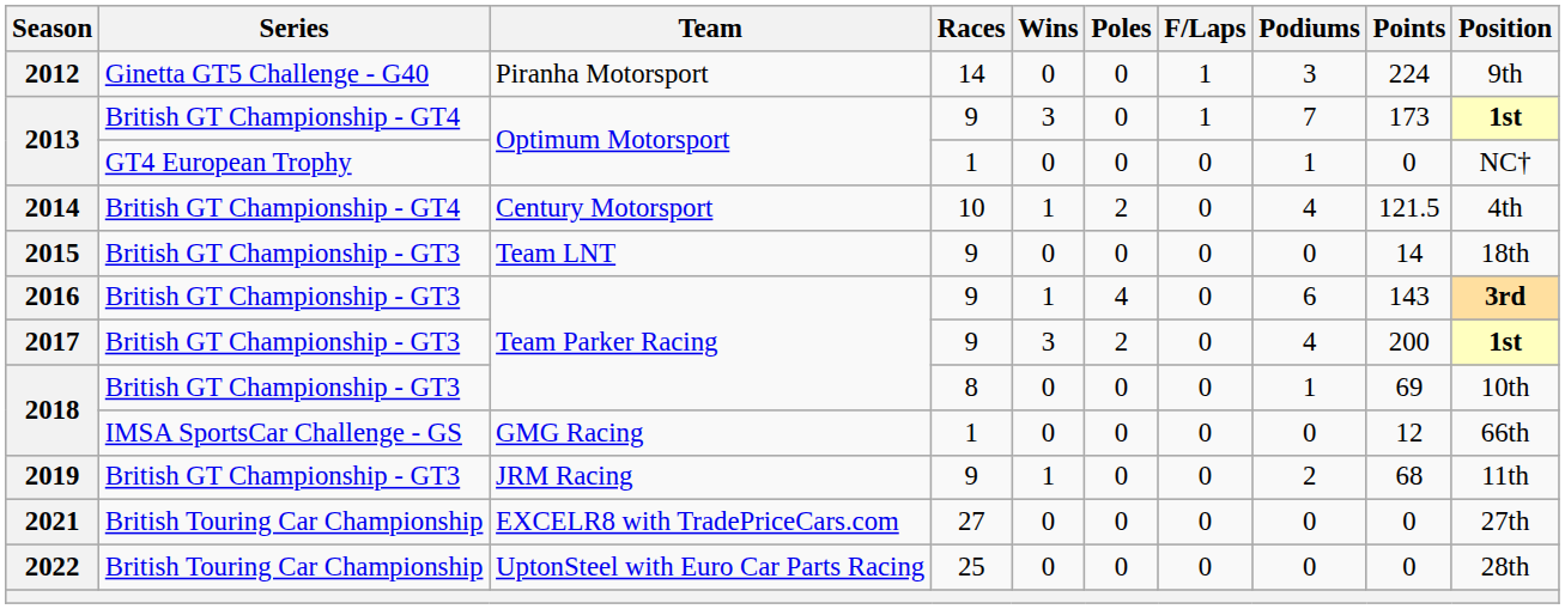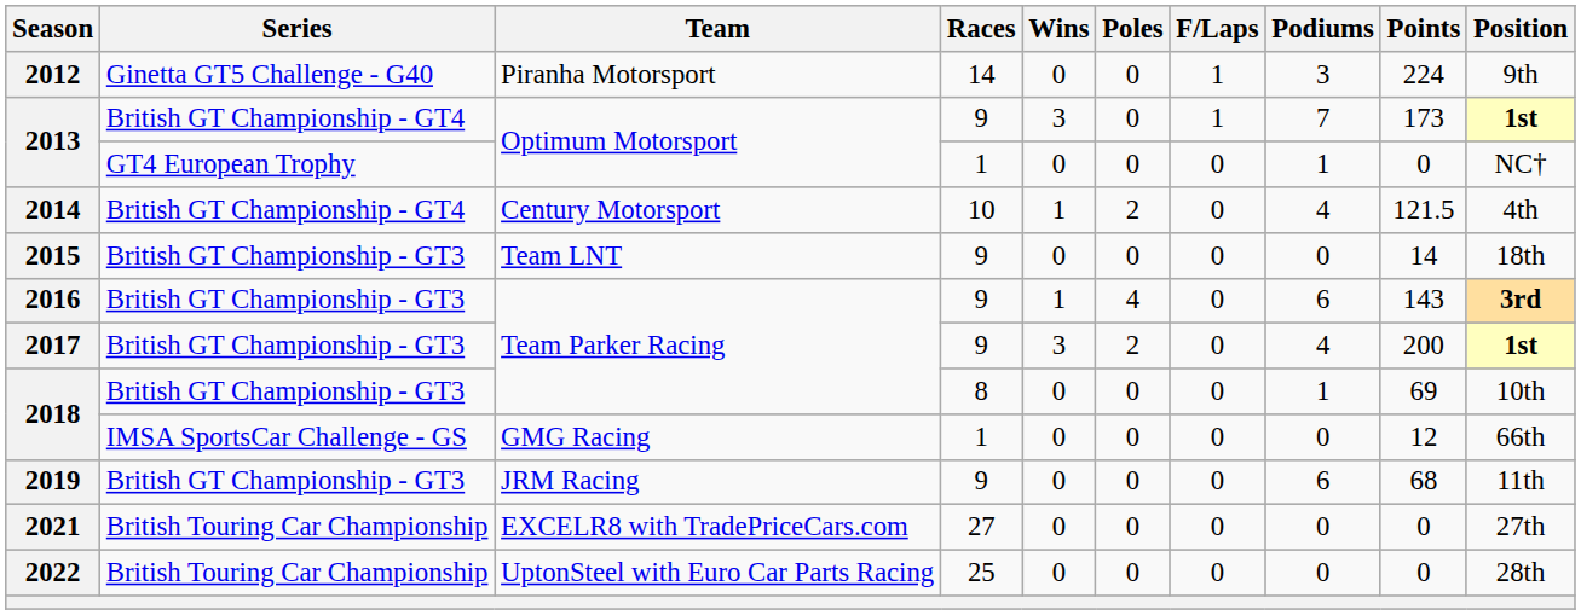2019 | Wins: 1 -> 0
2019 | Podiums: 2 -> 6
